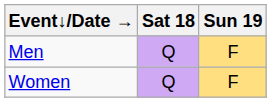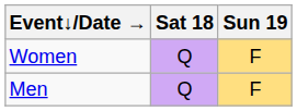rows swapped: Men <-> Women
